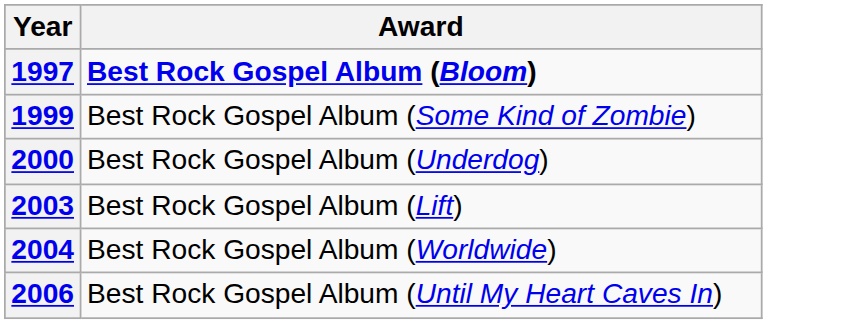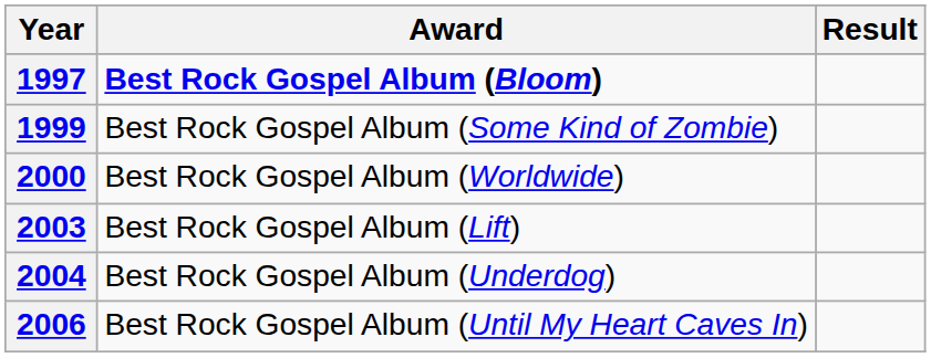+ column: Result
2000 | Award: Best Rock Gospel Album (Underdog) -> Best Rock Gospel Album (Worldwide)
2004 | Award: Best Rock Gospel Album (Worldwide) -> Best Rock Gospel Album (Underdog)
